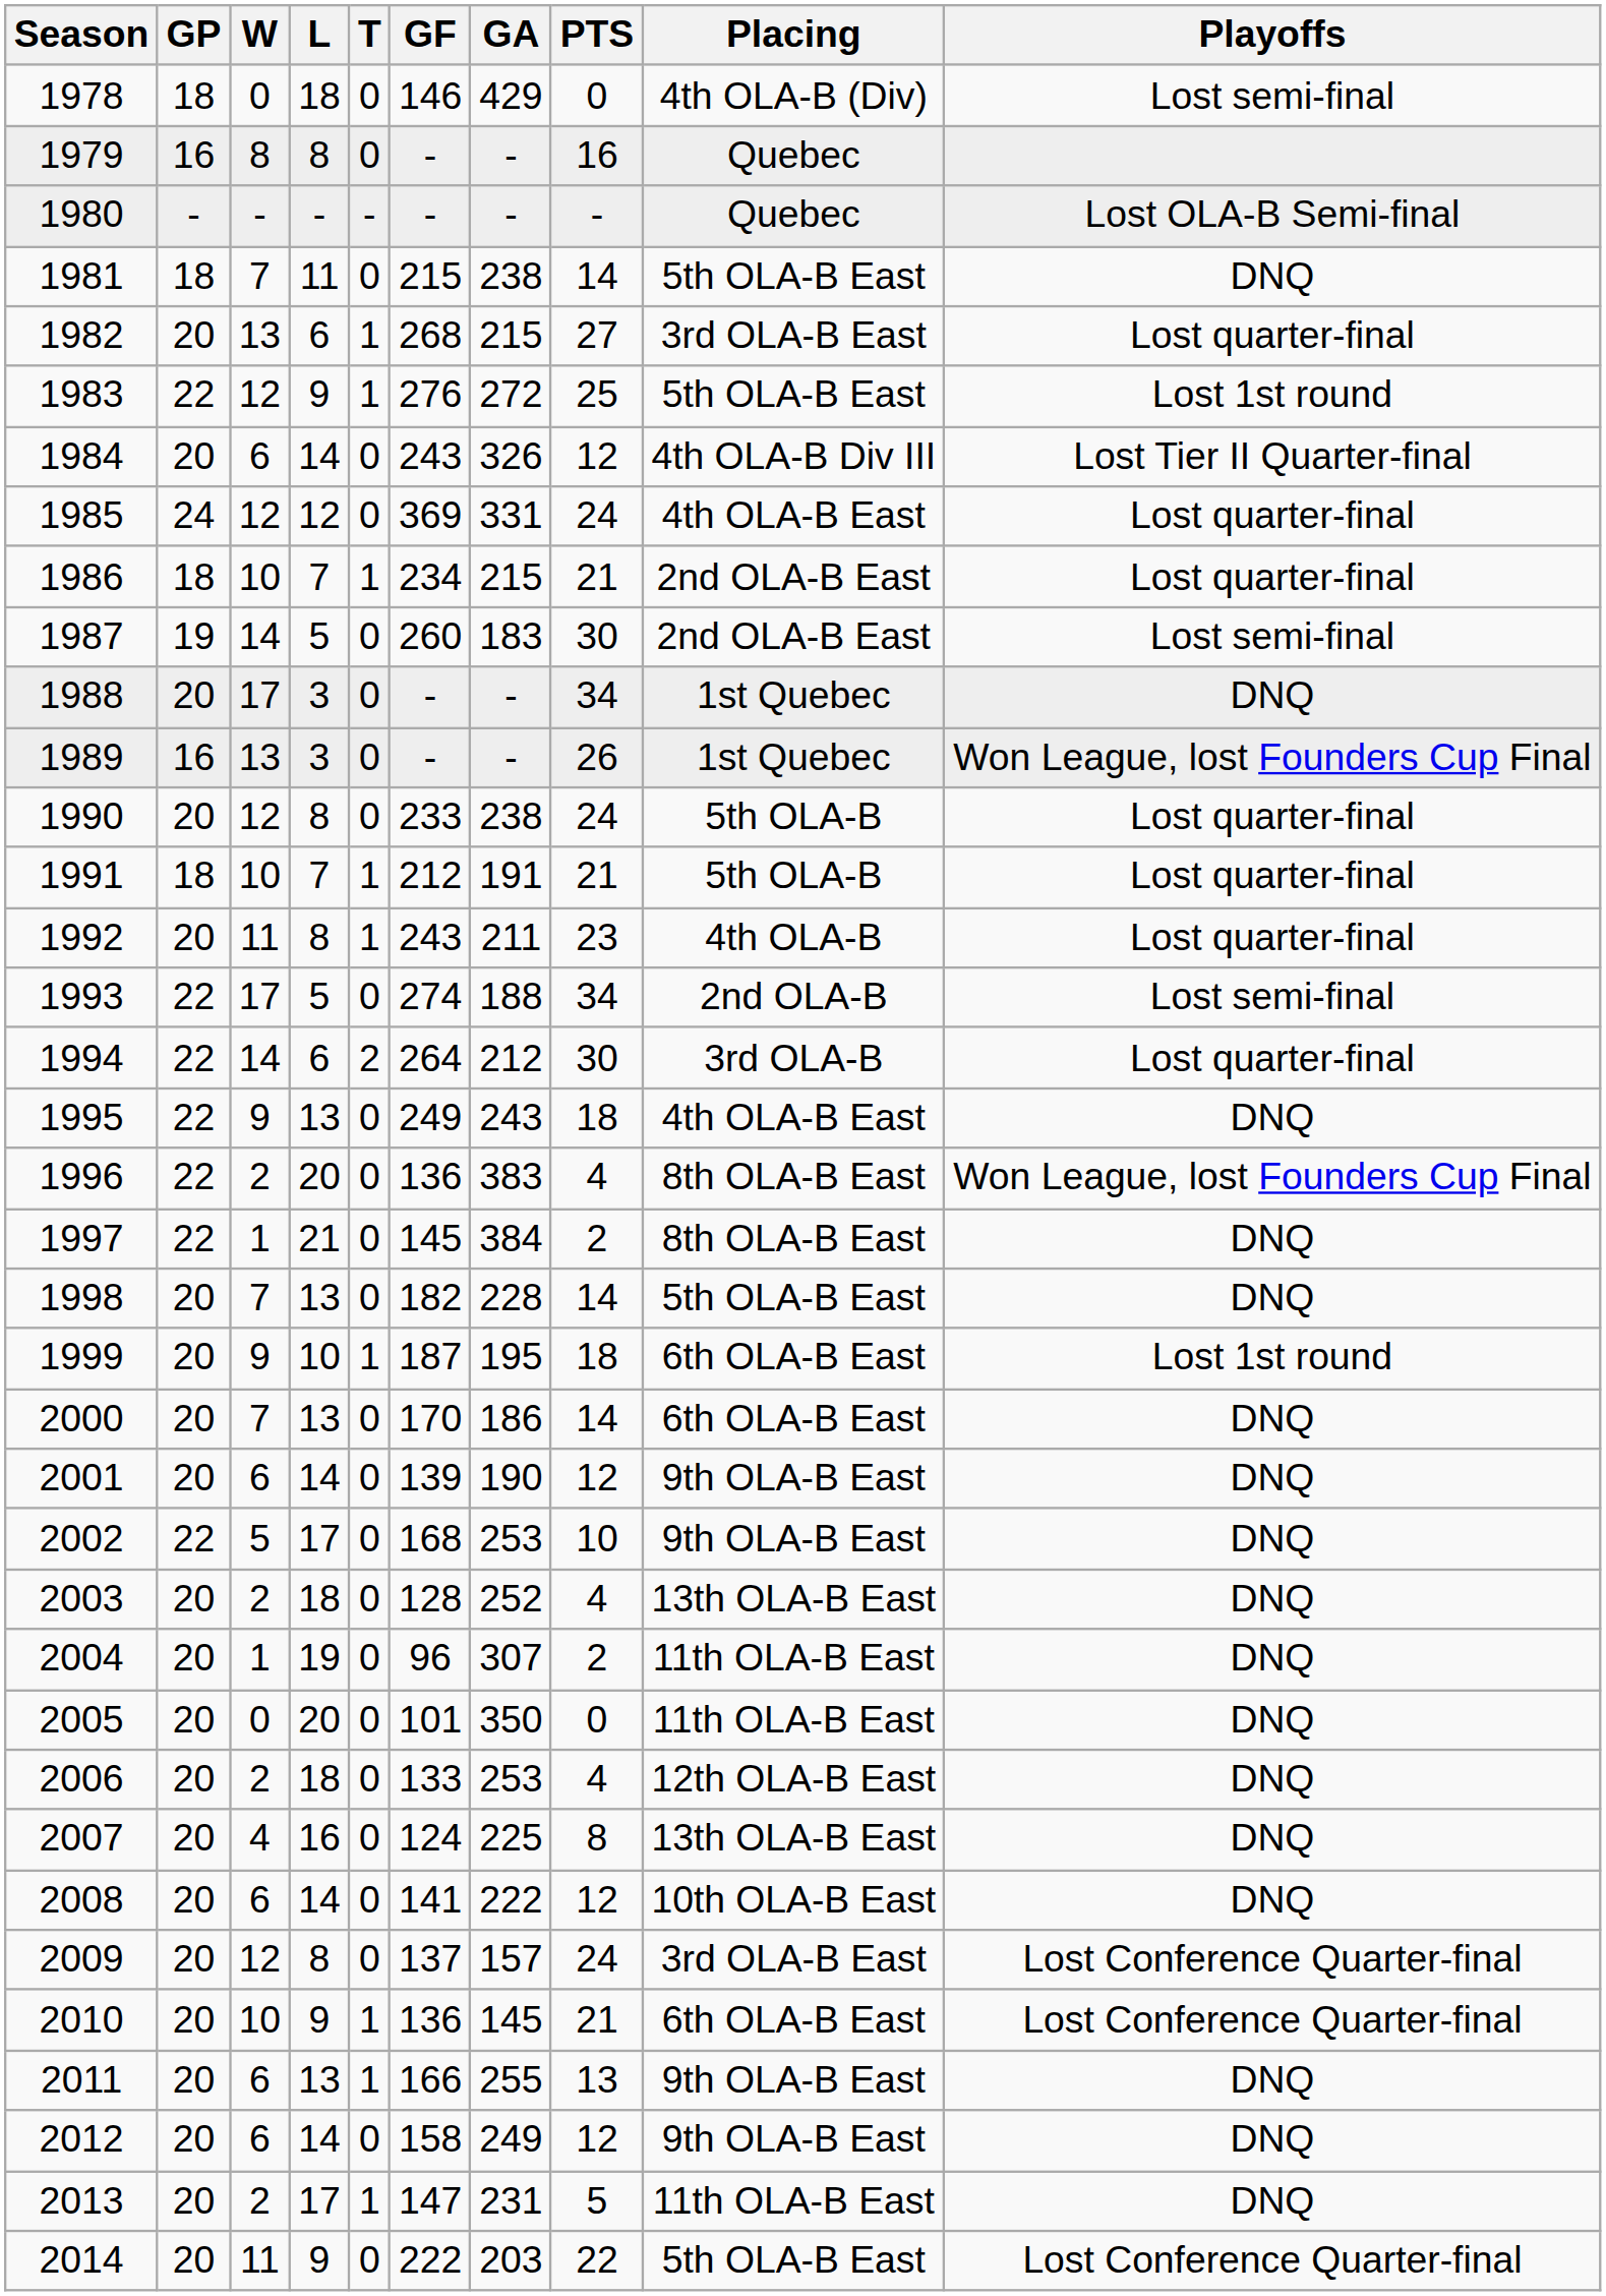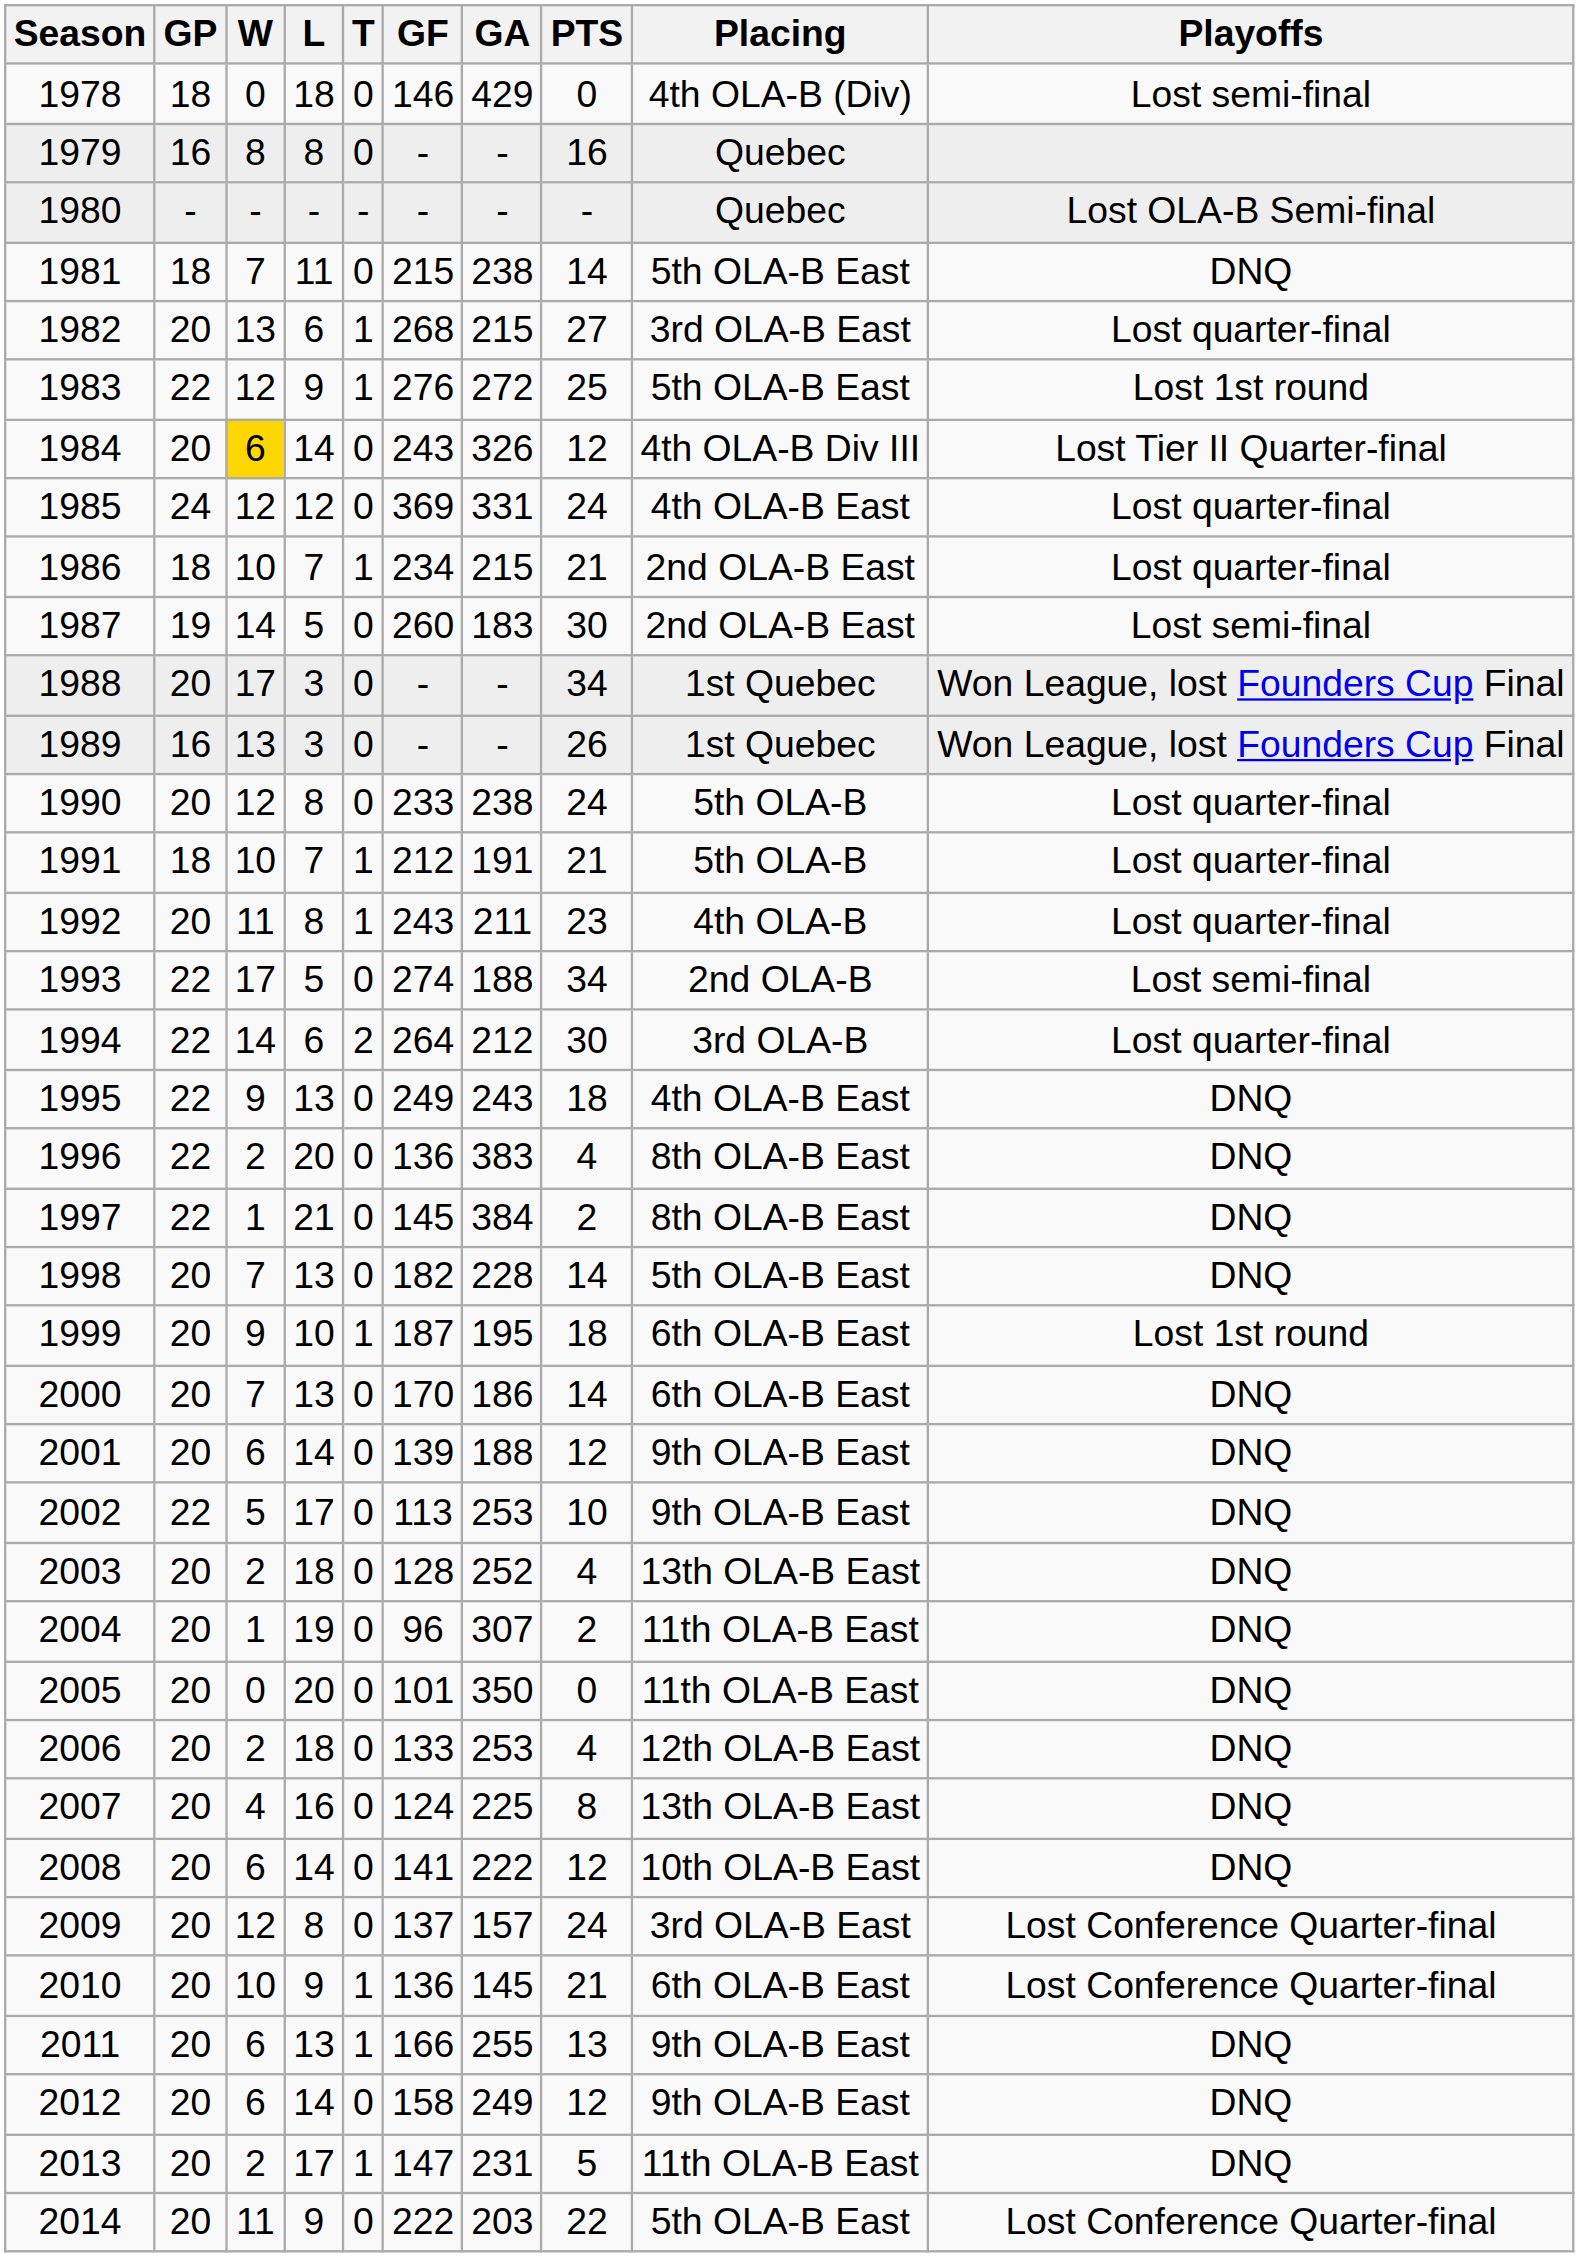1984 | W: no background -> gold background
1988 | Playoffs: DNQ -> Won League, lost Founders Cup Final
1996 | Playoffs: Won League, lost Founders Cup Final -> DNQ
2001 | GA: 190 -> 188
2002 | GF: 168 -> 113
